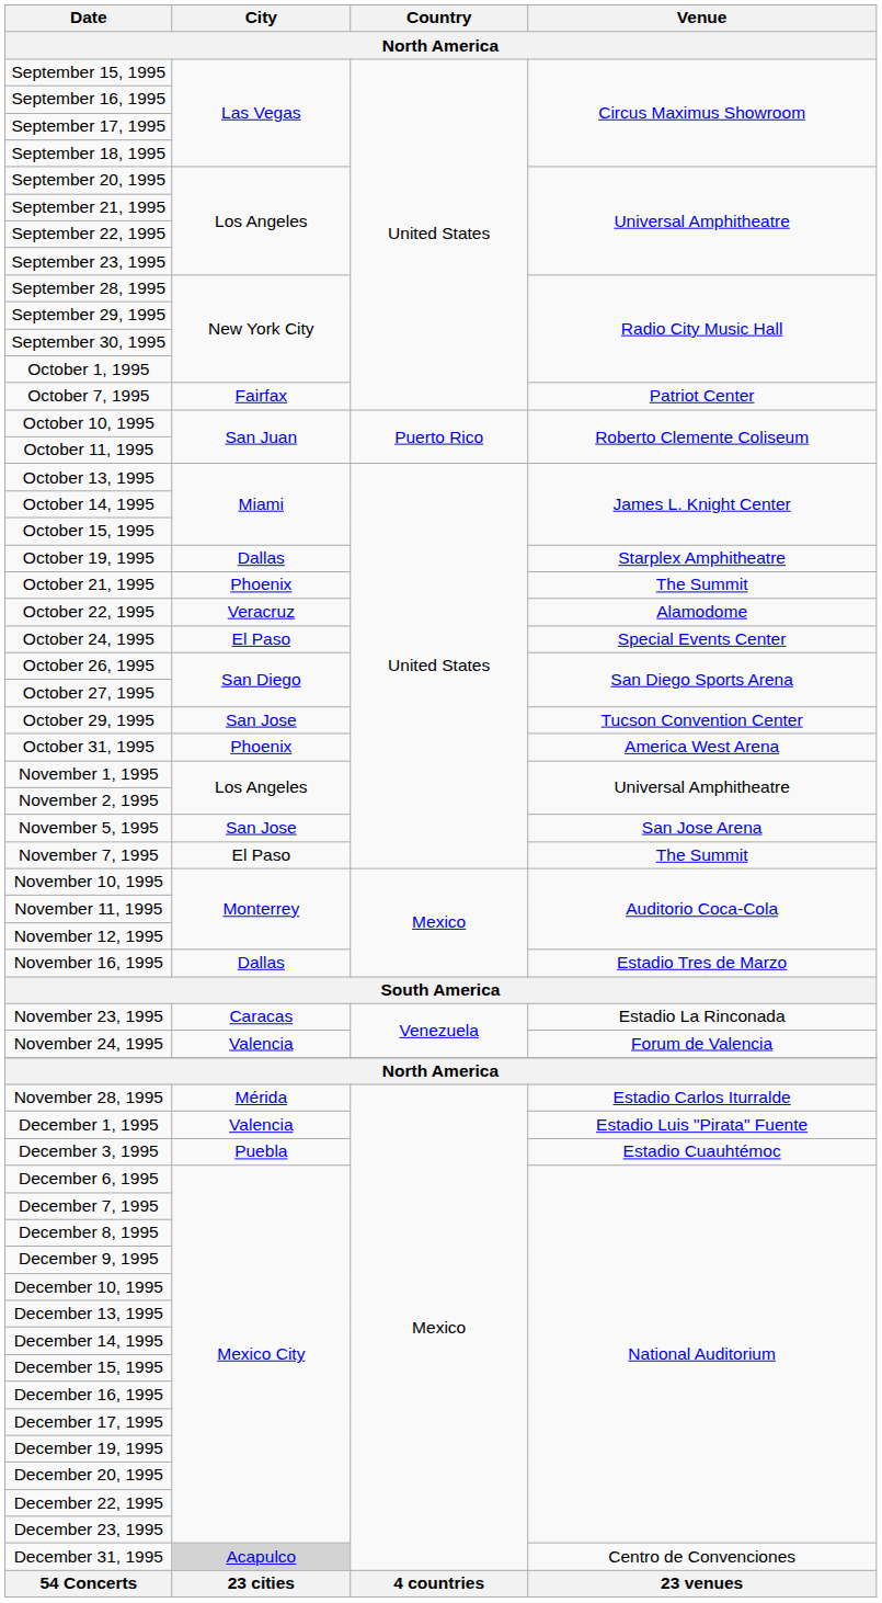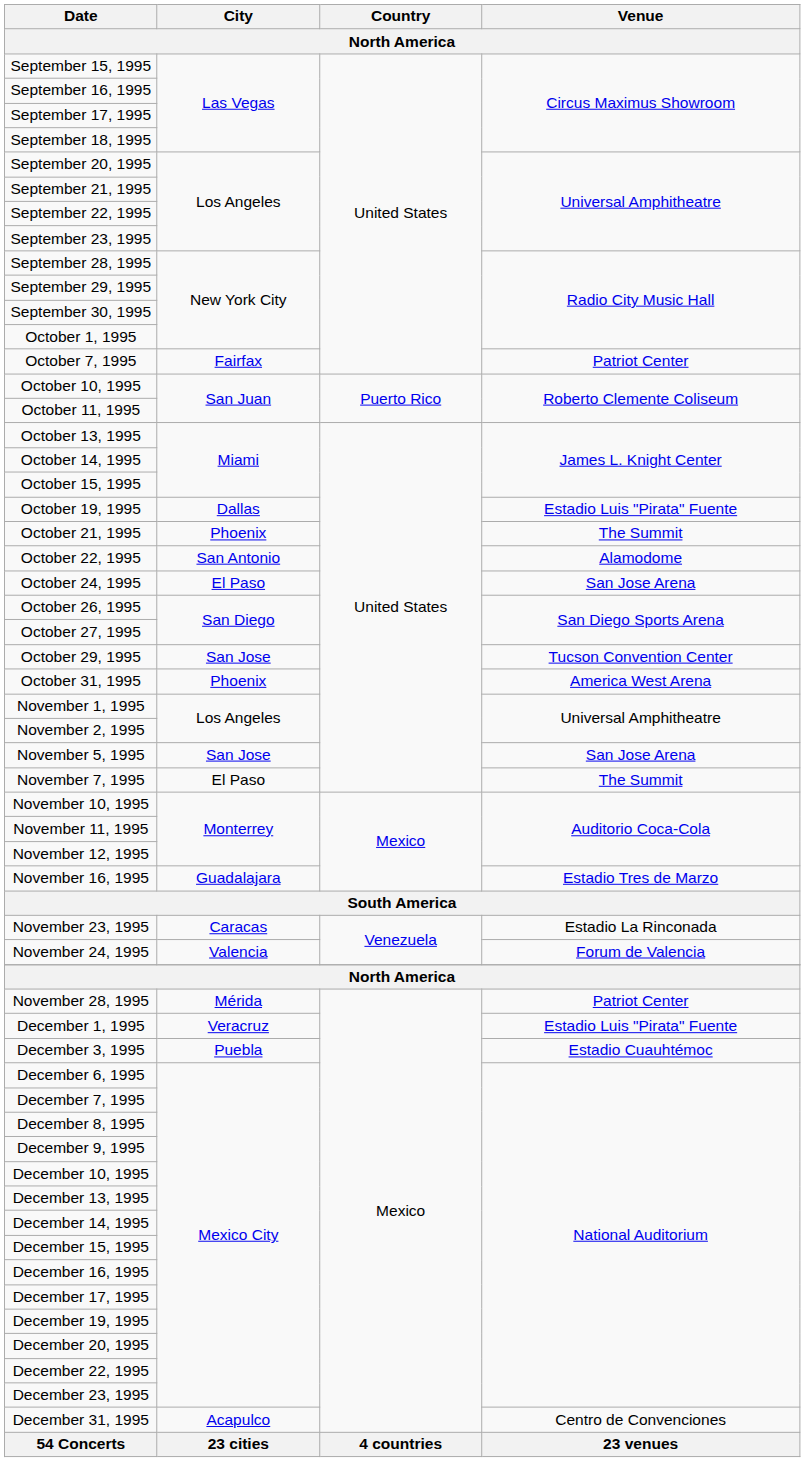October 19, 1995 | Venue: Starplex Amphitheatre -> Estadio Luis "Pirata" Fuente
October 22, 1995 | City: Veracruz -> San Antonio
October 24, 1995 | Venue: Special Events Center -> San Jose Arena
November 16, 1995 | City: Dallas -> Guadalajara
November 28, 1995 | Venue: Estadio Carlos Iturralde -> Patriot Center
December 1, 1995 | City: Valencia -> Veracruz
December 31, 1995 | City: lightgrey background -> no background
